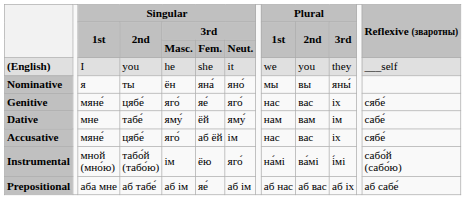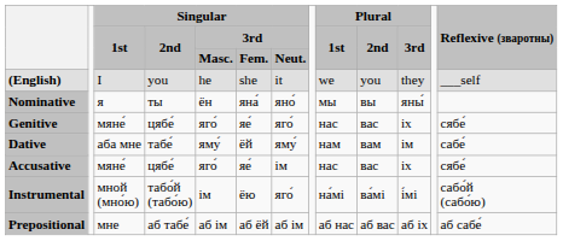Dative | Singular / 1st: мне -> аба мне
Accusative | Singular / 3rd / Fem.: аб ёй -> яе́
Prepositional | Singular / 1st: аба мне -> мне
Prepositional | Singular / 3rd / Fem.: яе́ -> аб ёй
